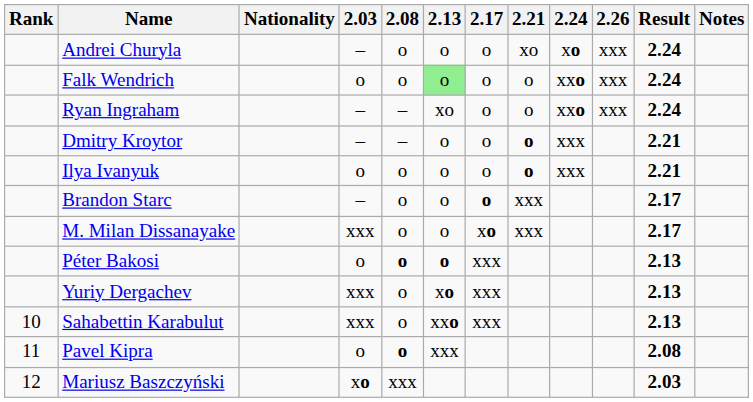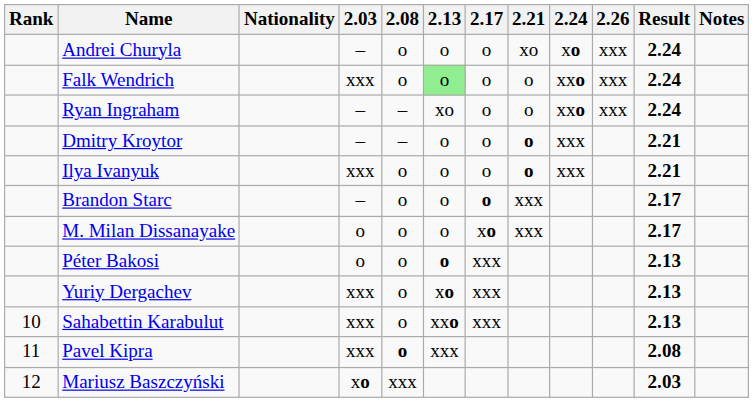Falk Wendrich | 2.03: o -> xxx
Ilya Ivanyuk | 2.03: o -> xxx
M. Milan Dissanayake | 2.03: xxx -> o
Péter Bakosi | 2.08: bold -> normal
Pavel Kipra | 2.03: o -> xxx
